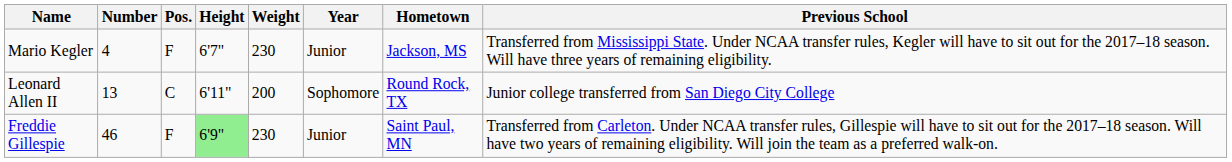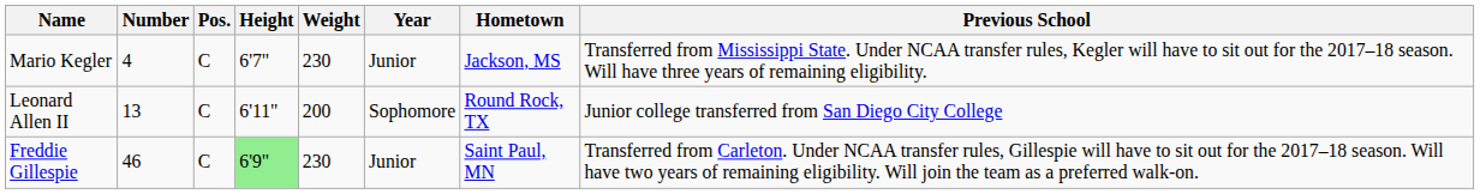Mario Kegler | Pos.: F -> C
Freddie Gillespie | Pos.: F -> C
